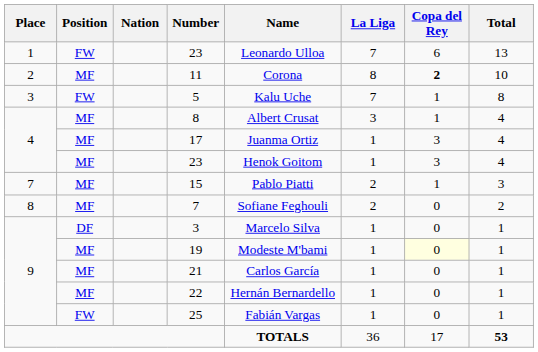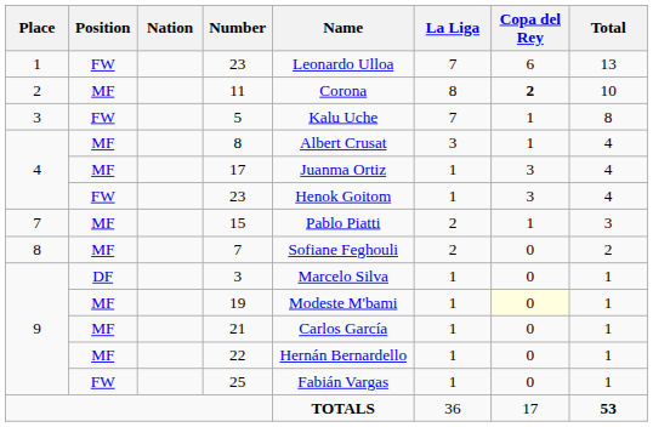4 / 23 | Position: MF -> FW
